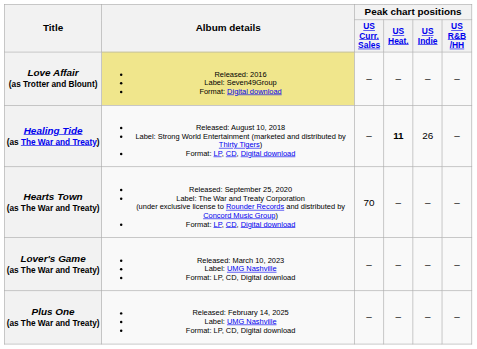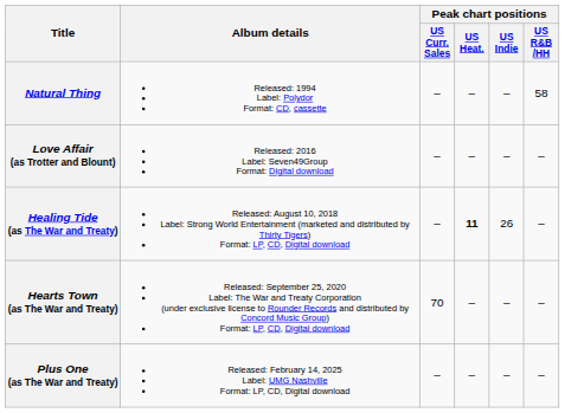+ row: Natural Thing | Released: 1994 Label: Polydor Format: CD, cassette | – | – | – | 58
Love Affair (as Trotter and Blount) | Album details: khaki background -> no background
- row: Lover's Game (as The War and Treaty) | Released: March 10, 2023 Label: UMG Nashville Format: LP, CD, Digital download | – | – | – | –
